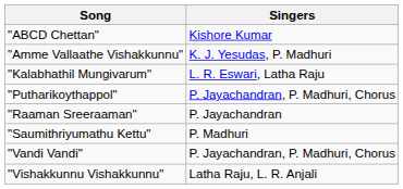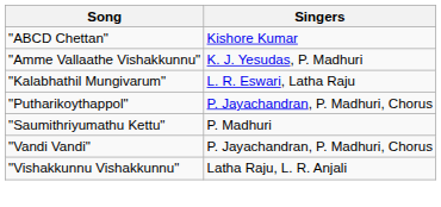- row: "Raaman Sreeraaman" | P. Jayachandran
